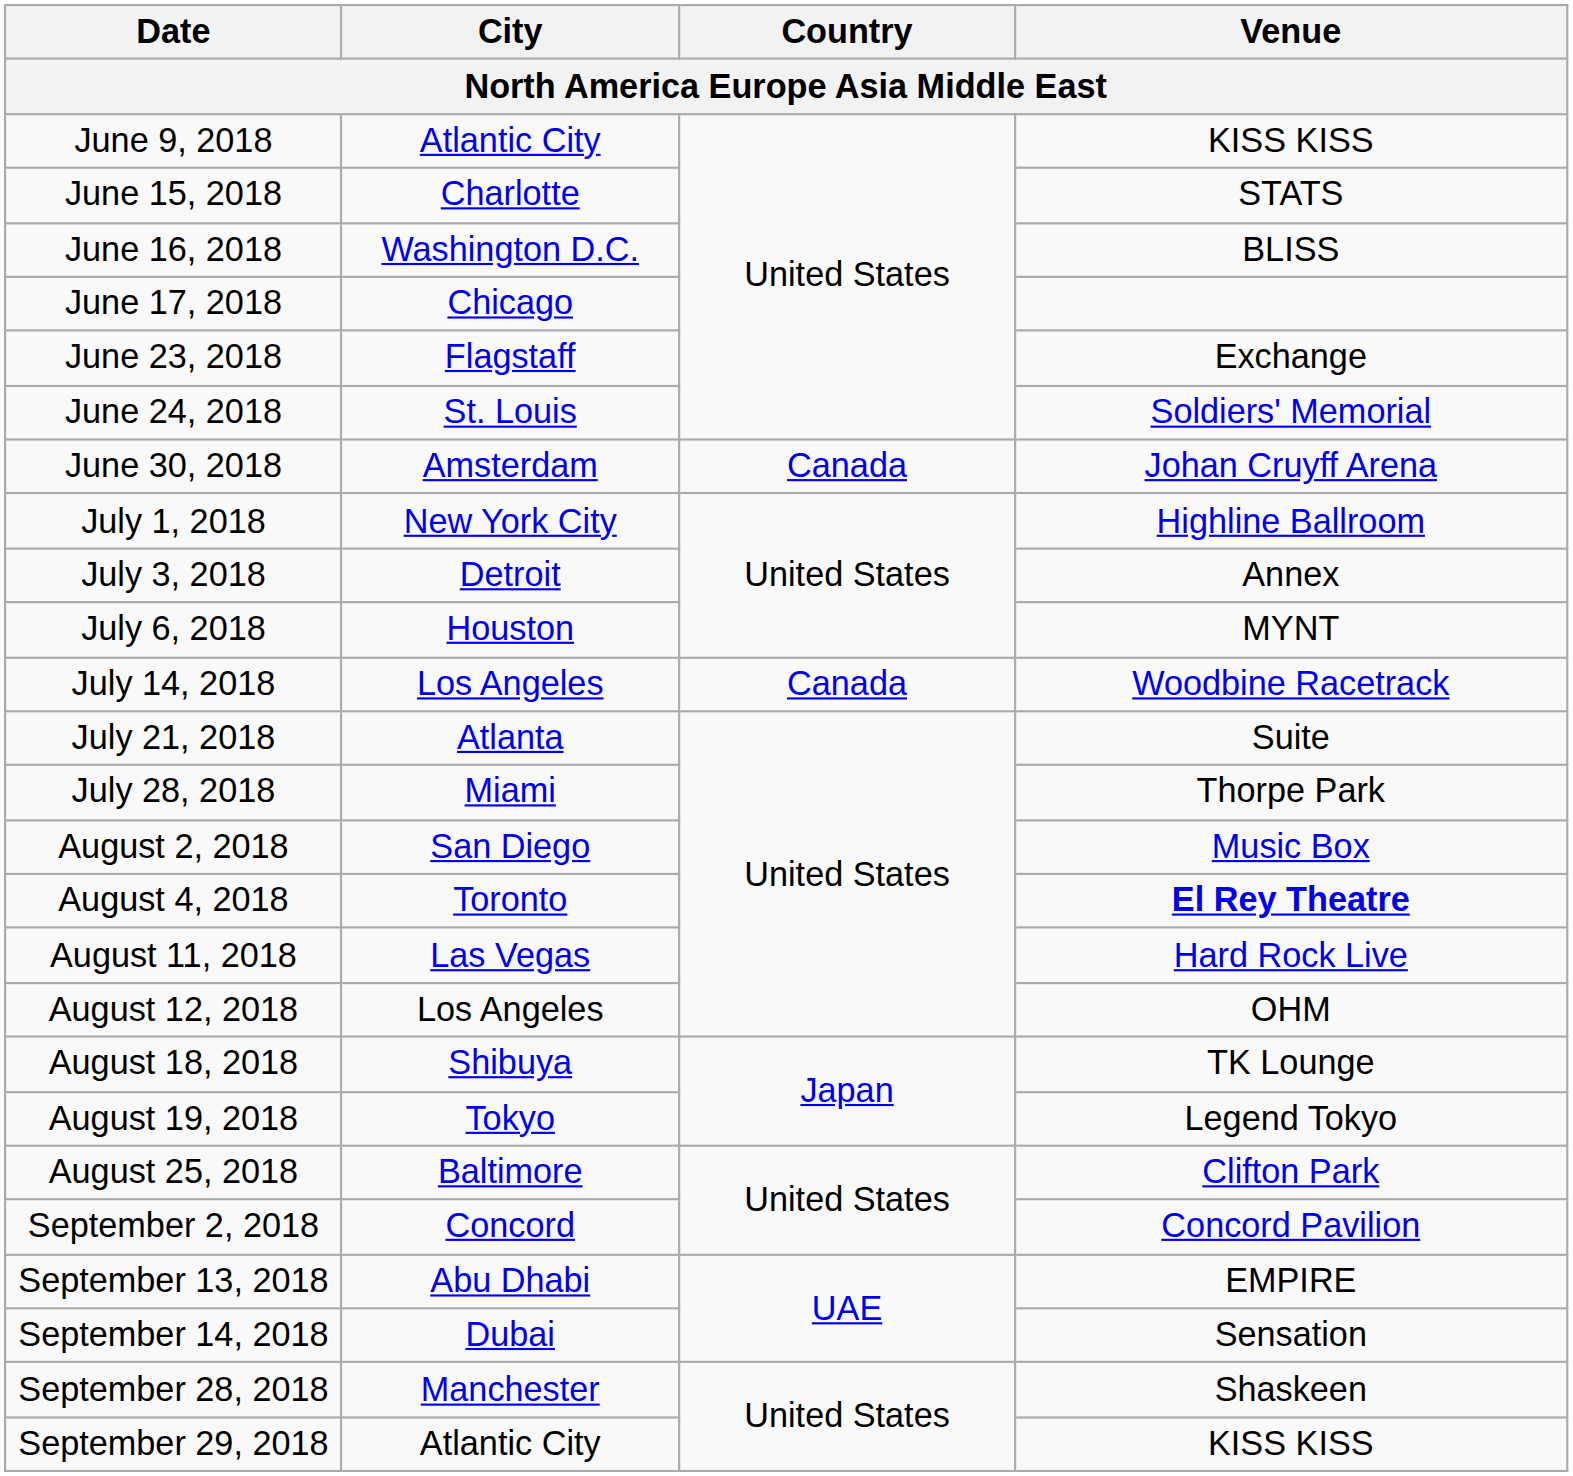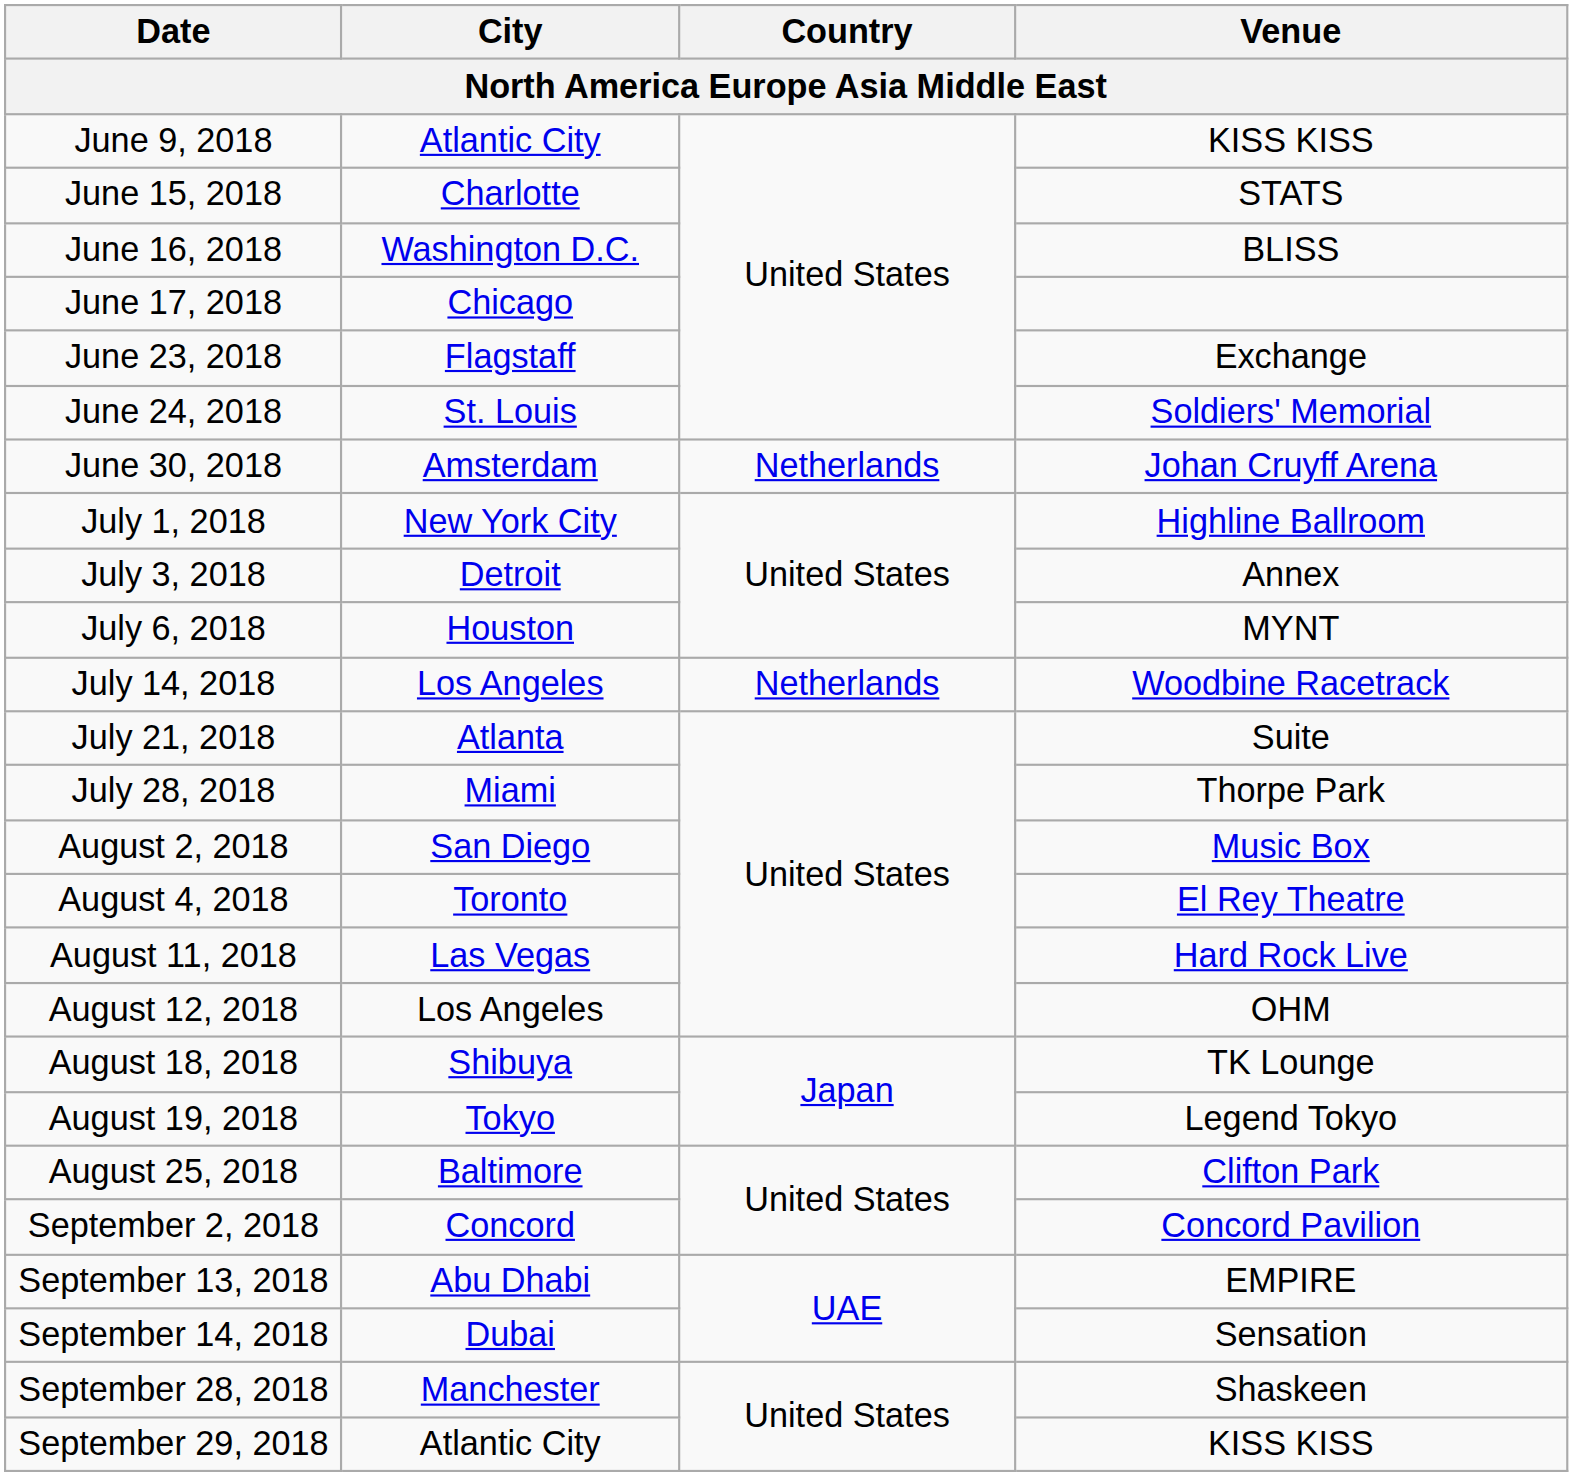June 30, 2018 | Country: Canada -> Netherlands
July 14, 2018 | Country: Canada -> Netherlands
August 4, 2018 | Venue: bold -> normal
